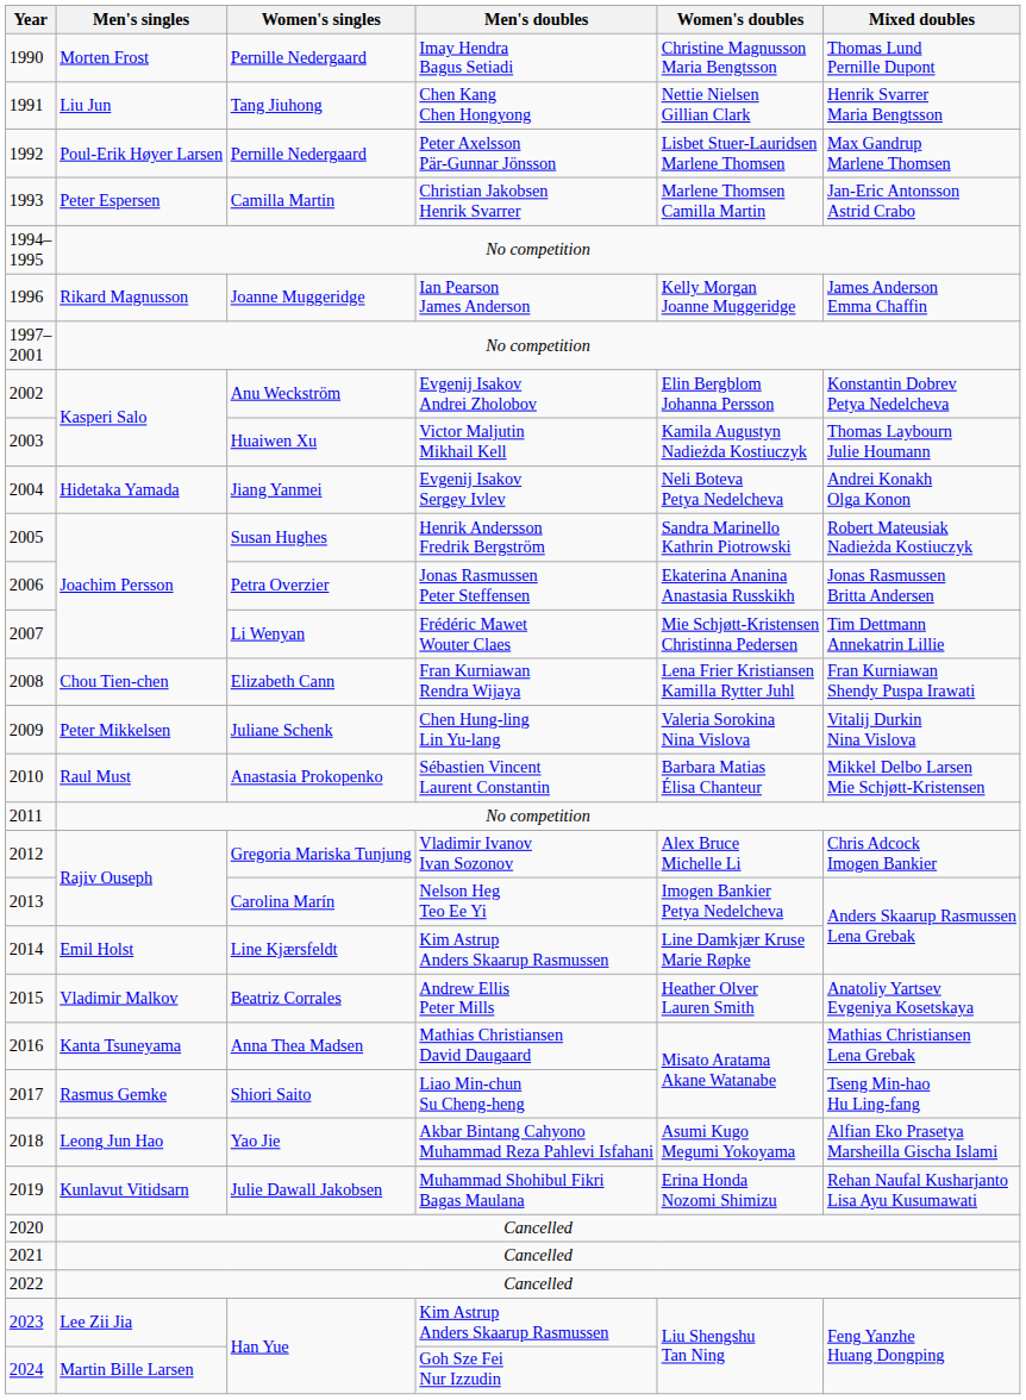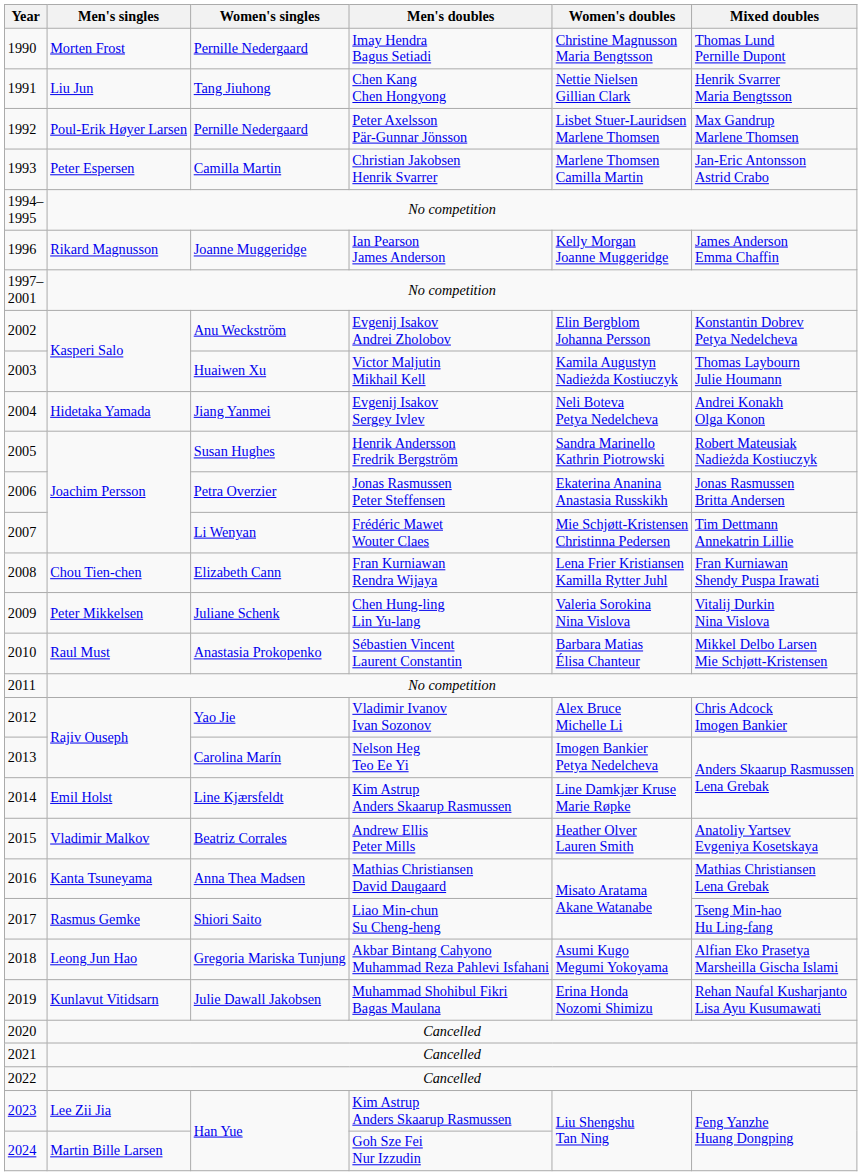2012 | Women's singles: Gregoria Mariska Tunjung -> Yao Jie
2018 | Women's singles: Yao Jie -> Gregoria Mariska Tunjung
